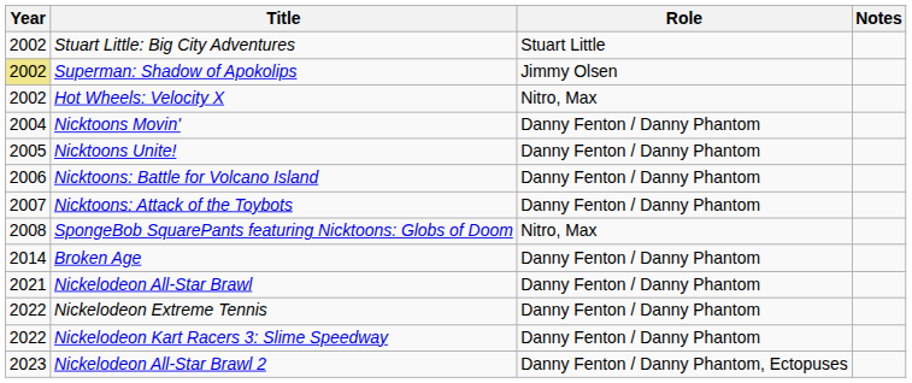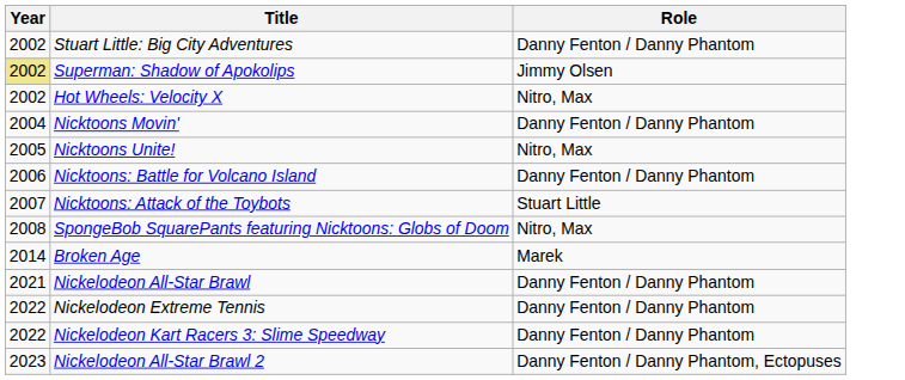- column: Notes
Stuart Little: Big City Adventures | Role: Stuart Little -> Danny Fenton / Danny Phantom
Nicktoons Unite! | Role: Danny Fenton / Danny Phantom -> Nitro, Max
Nicktoons: Attack of the Toybots | Role: Danny Fenton / Danny Phantom -> Stuart Little
Broken Age | Role: Danny Fenton / Danny Phantom -> Marek
